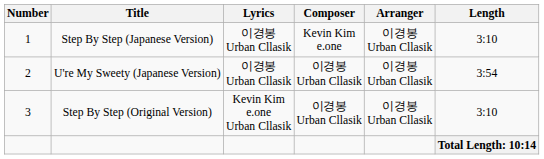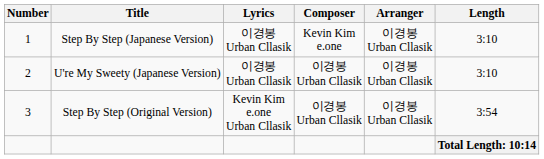U're My Sweety (Japanese Version) | Length: 3:54 -> 3:10
Step By Step (Original Version) | Length: 3:10 -> 3:54
